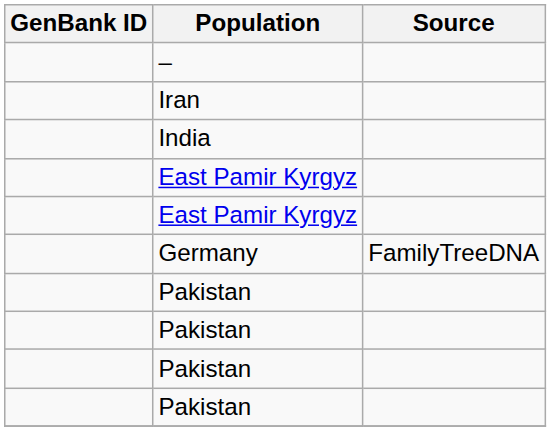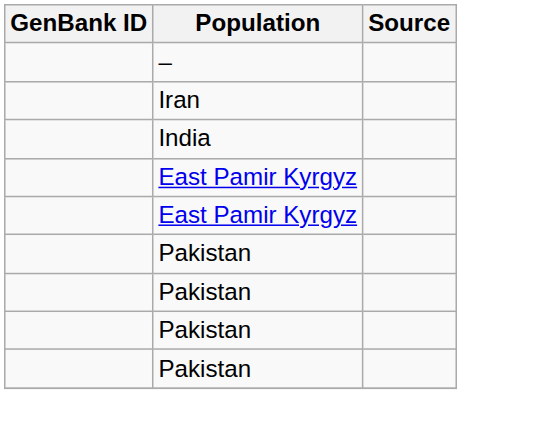- row: Germany | FamilyTreeDNA
